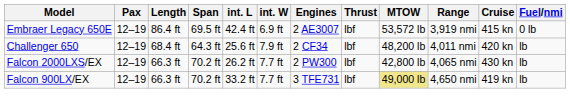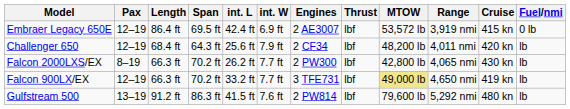Falcon 2000LXS/EX | Pax: 12–19 -> 8–19
+ row: Gulfstream 500 | 13–19 | 91.2 ft | 86.3 ft | 41.5 ft | 7.6 ft | 2 PW814 | lbf | 79,600 lb | 5,292 nmi | 480 kn | lb
